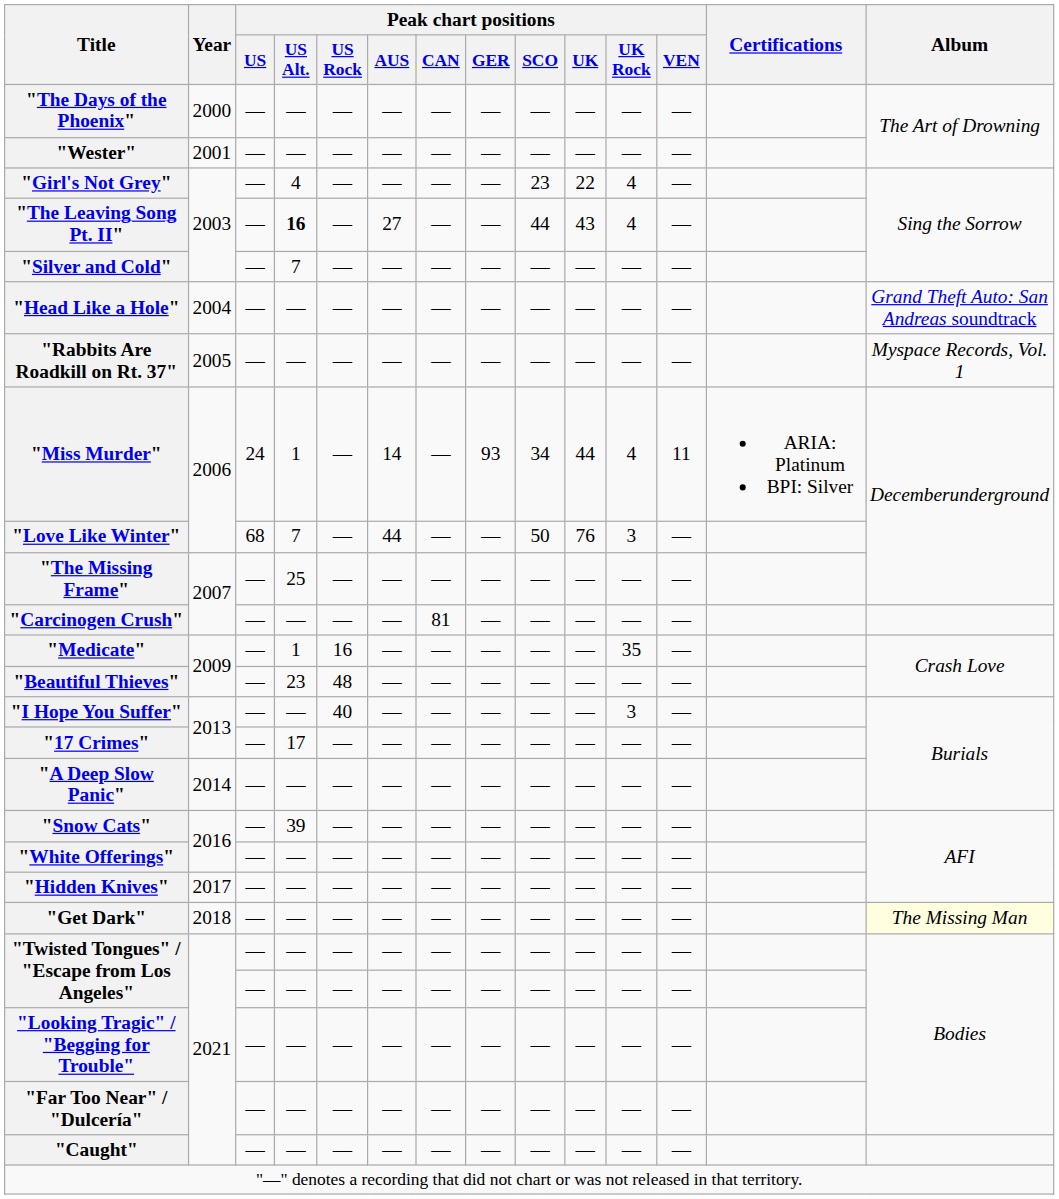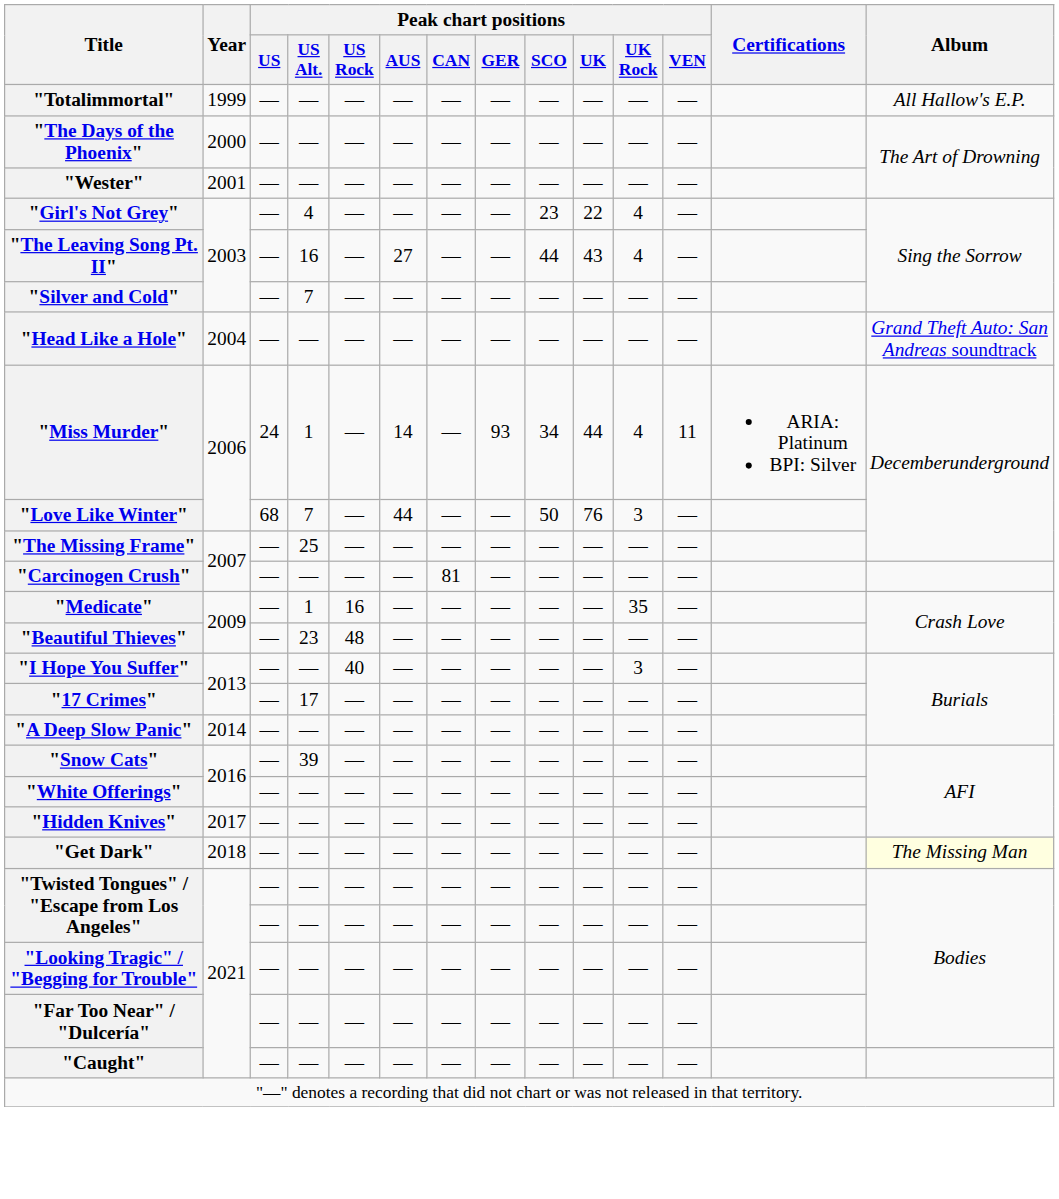+ row: "Totalimmortal" | 1999 | — | — | — | — | — | — | — | — | — | — | All Hallow's E.P.
"The Leaving Song Pt. II" | Peak chart positions / US Alt.: bold -> normal
- row: "Rabbits Are Roadkill on Rt. 37" | 2005 | — | — | — | — | — | — | — | — | — | — | Myspace Records, Vol. 1
